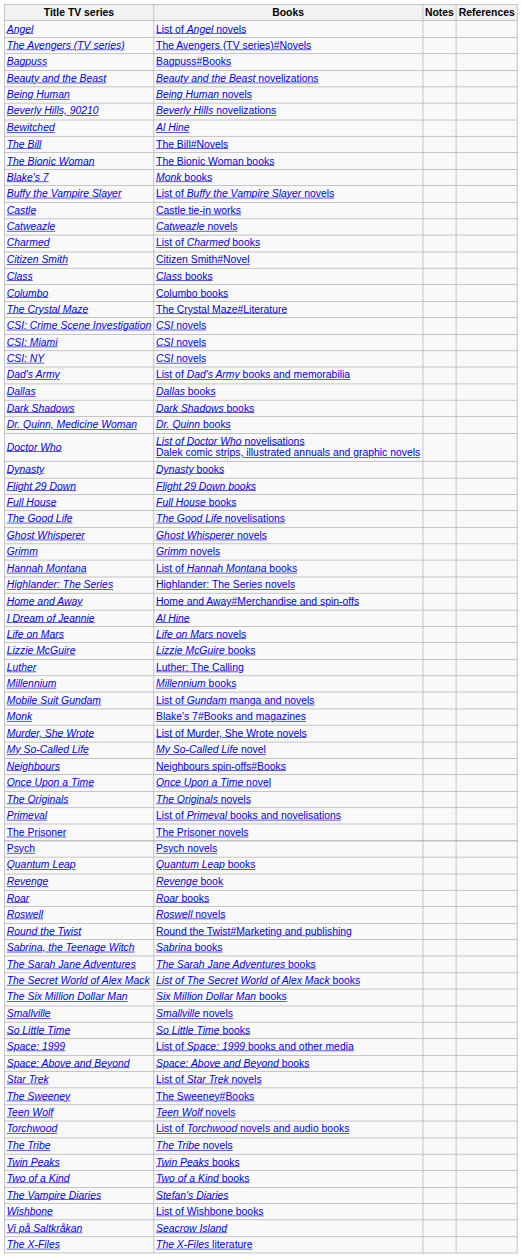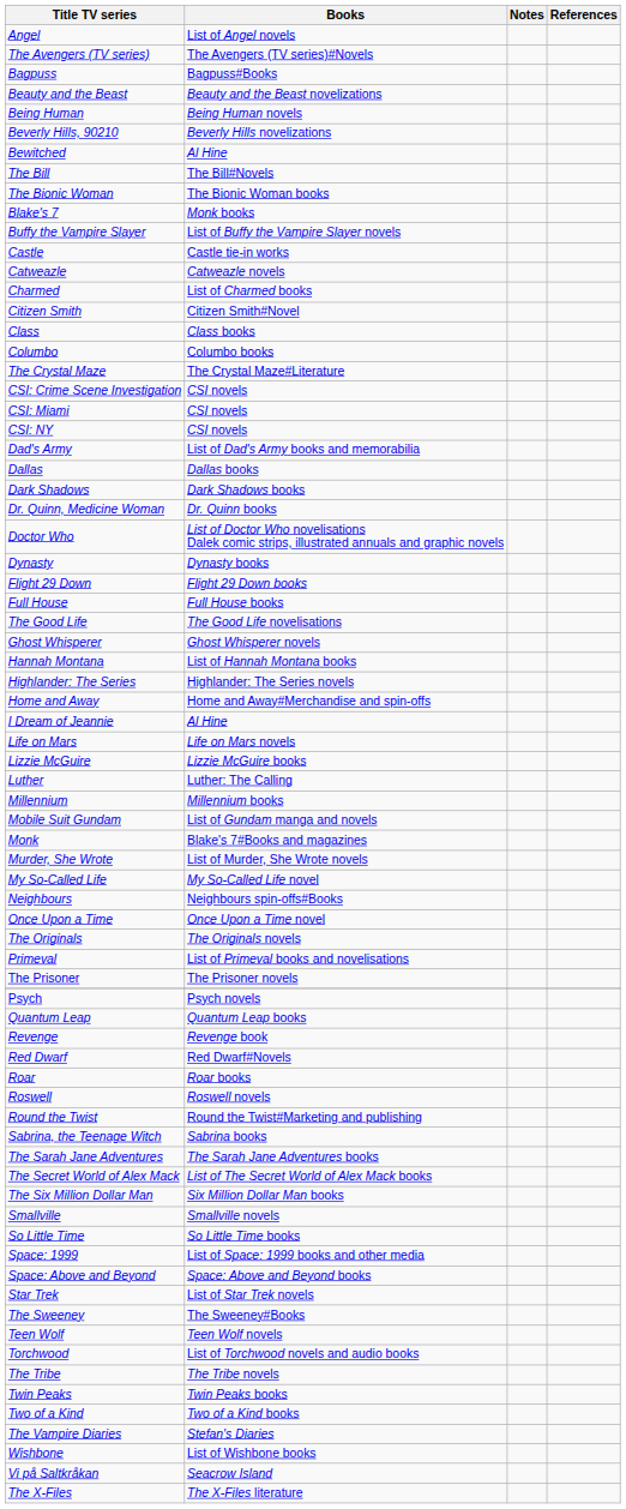- row: Grimm | Grimm novels
+ row: Red Dwarf | Red Dwarf#Novels
